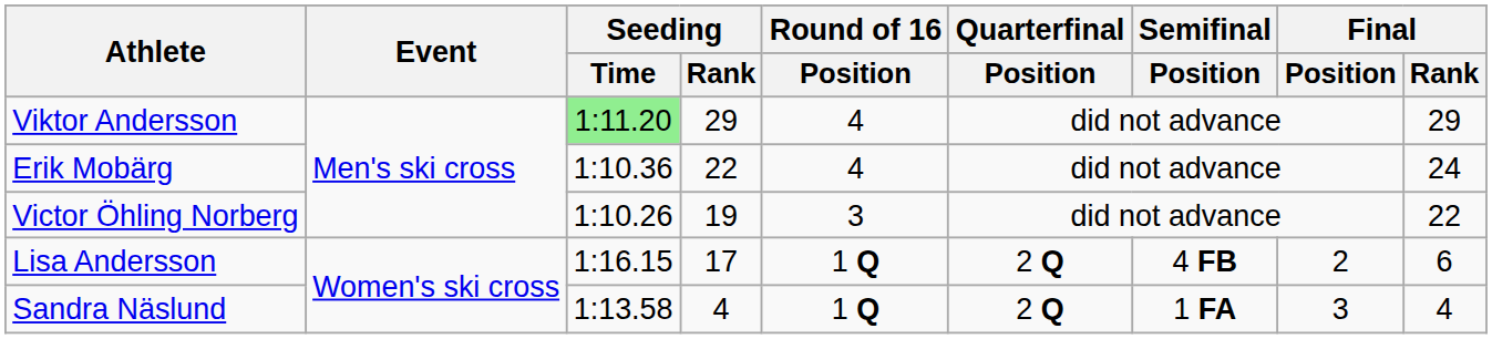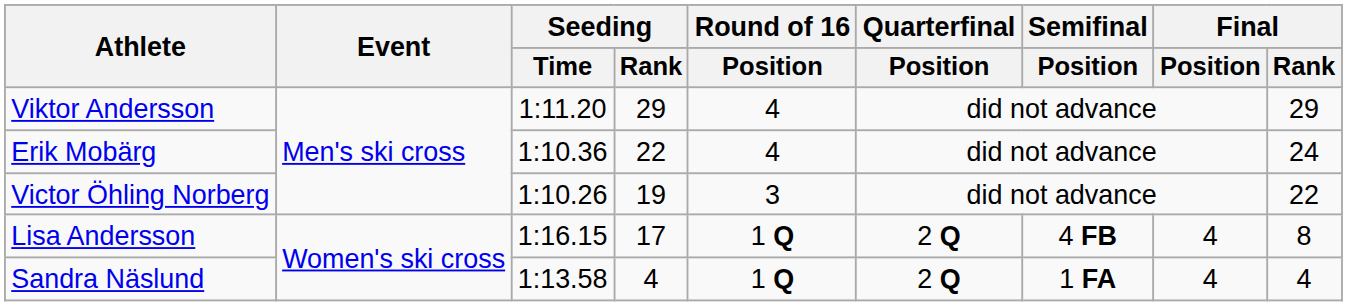Viktor Andersson | Seeding / Time: lightgreen background -> no background
Lisa Andersson | Final / Position: 2 -> 4
Lisa Andersson | Final / Rank: 6 -> 8
Sandra Näslund | Final / Position: 3 -> 4
